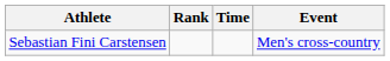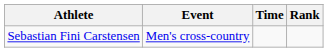columns swapped: Event <-> Rank
